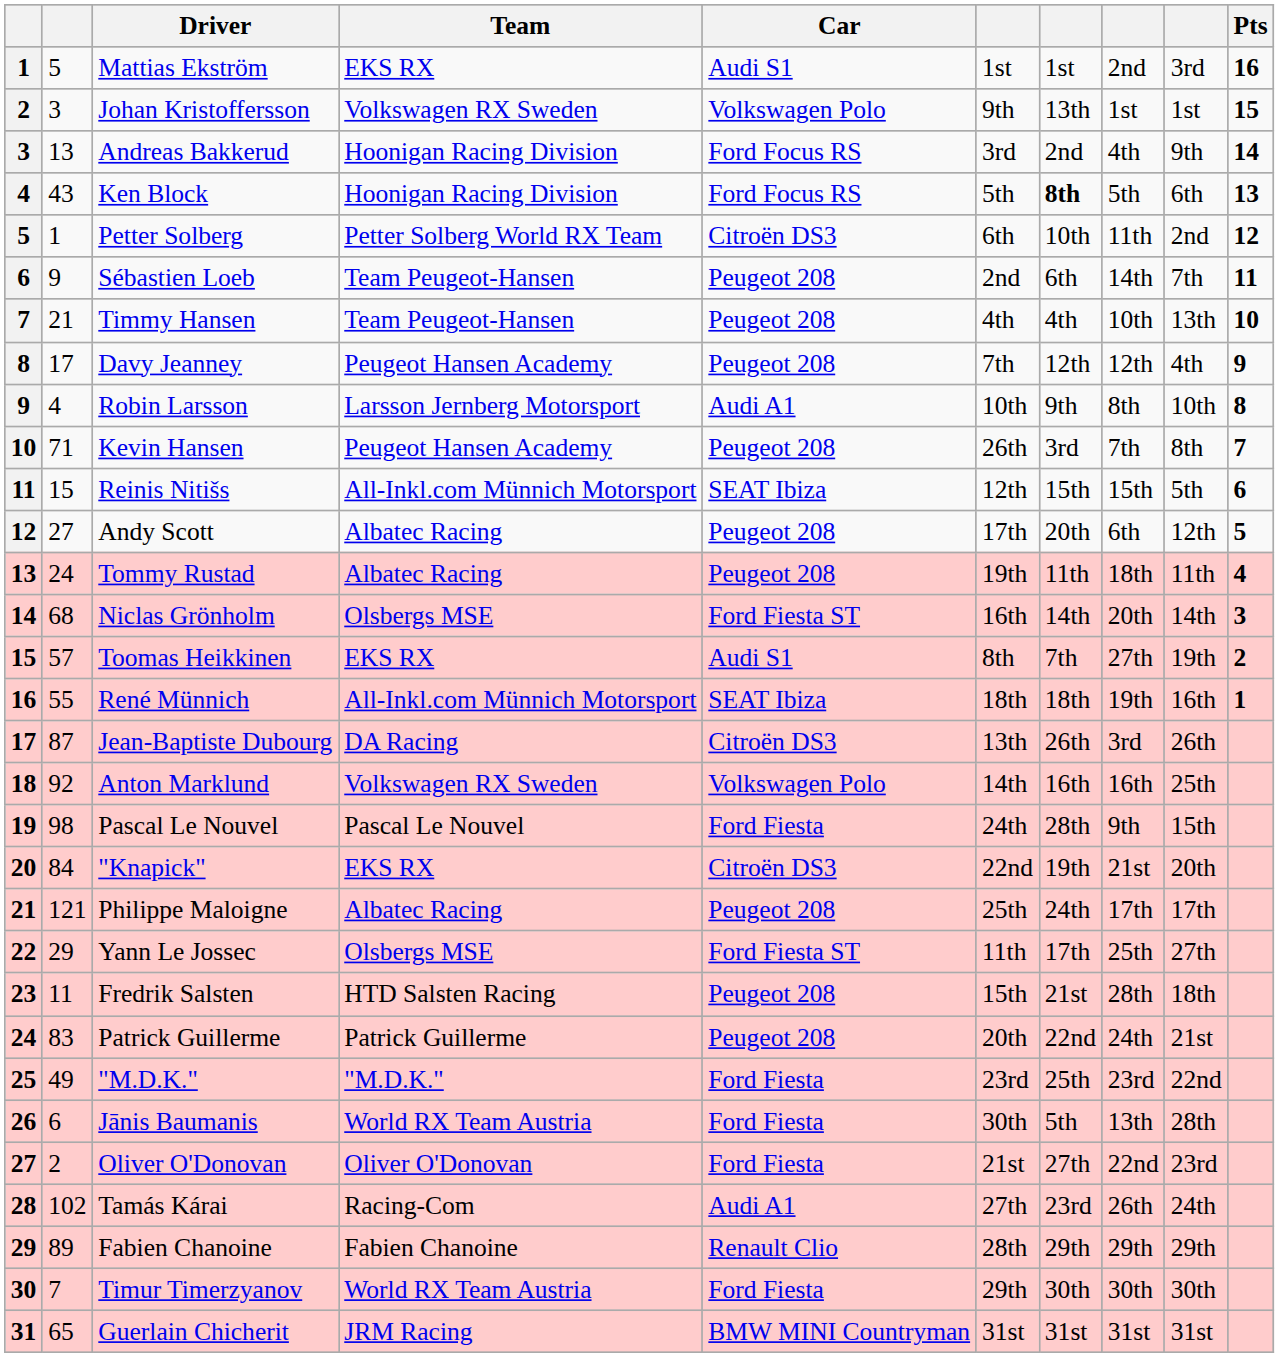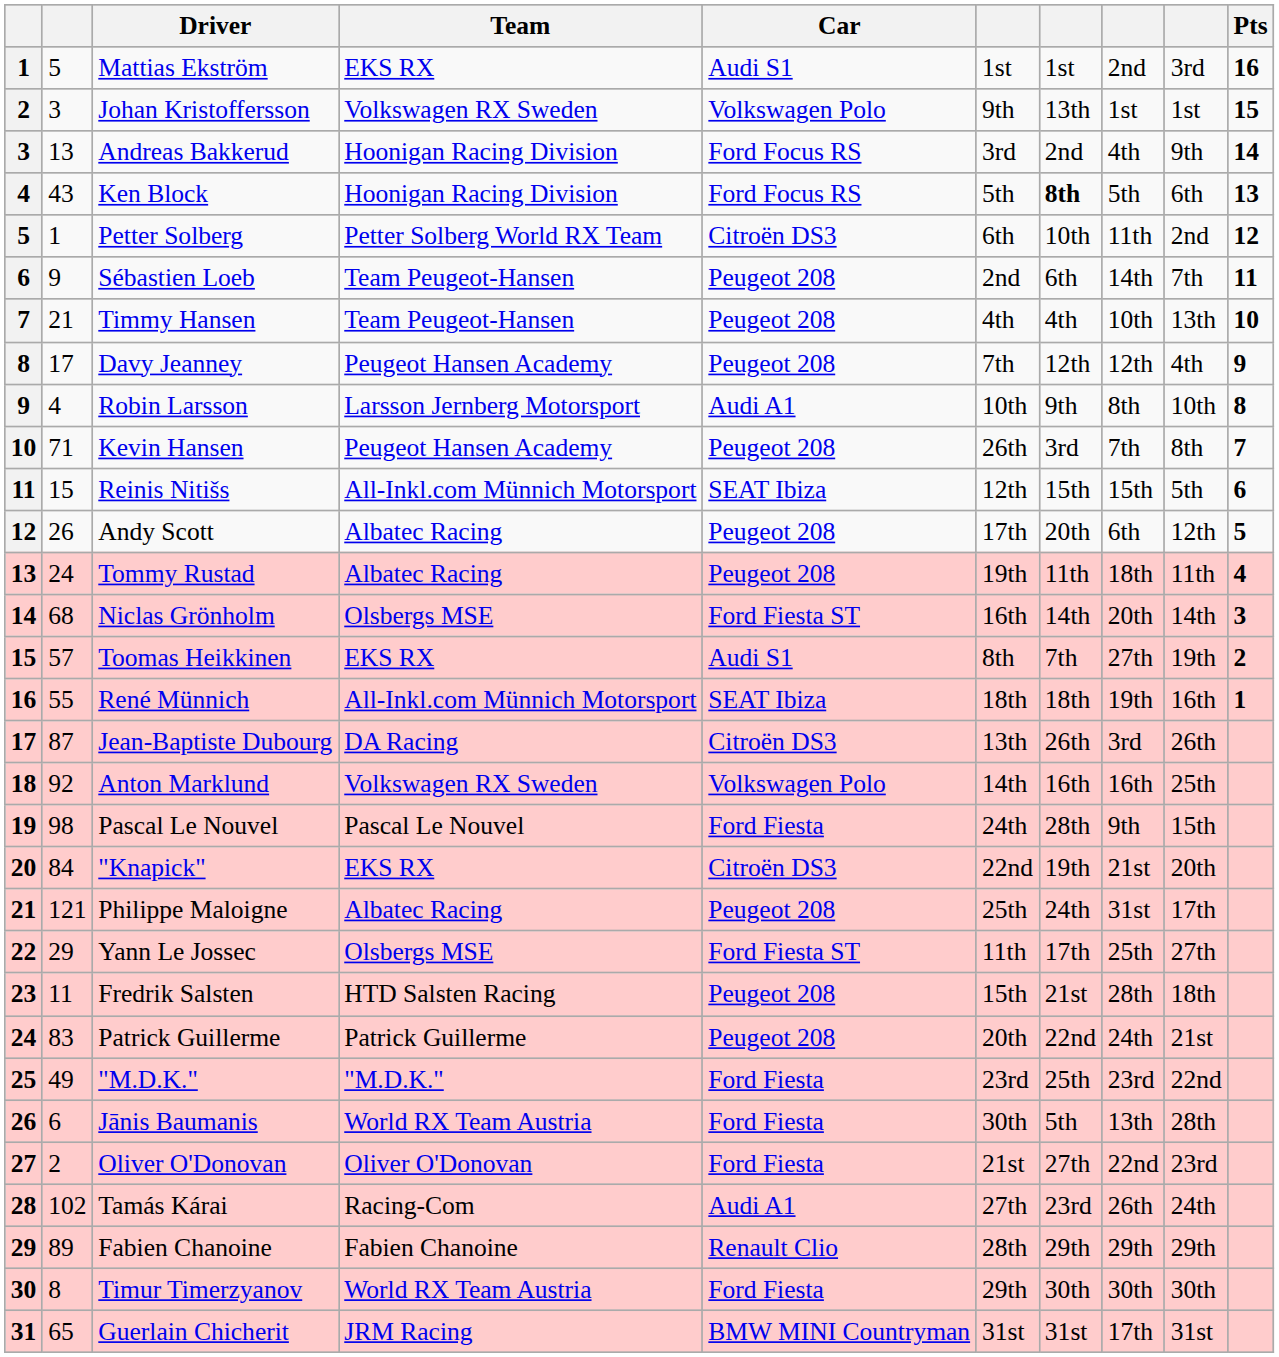Andy Scott | column 2: 27 -> 26
Philippe Maloigne | column 8: 17th -> 31st
Timur Timerzyanov | column 2: 7 -> 8
Guerlain Chicherit | column 8: 31st -> 17th
